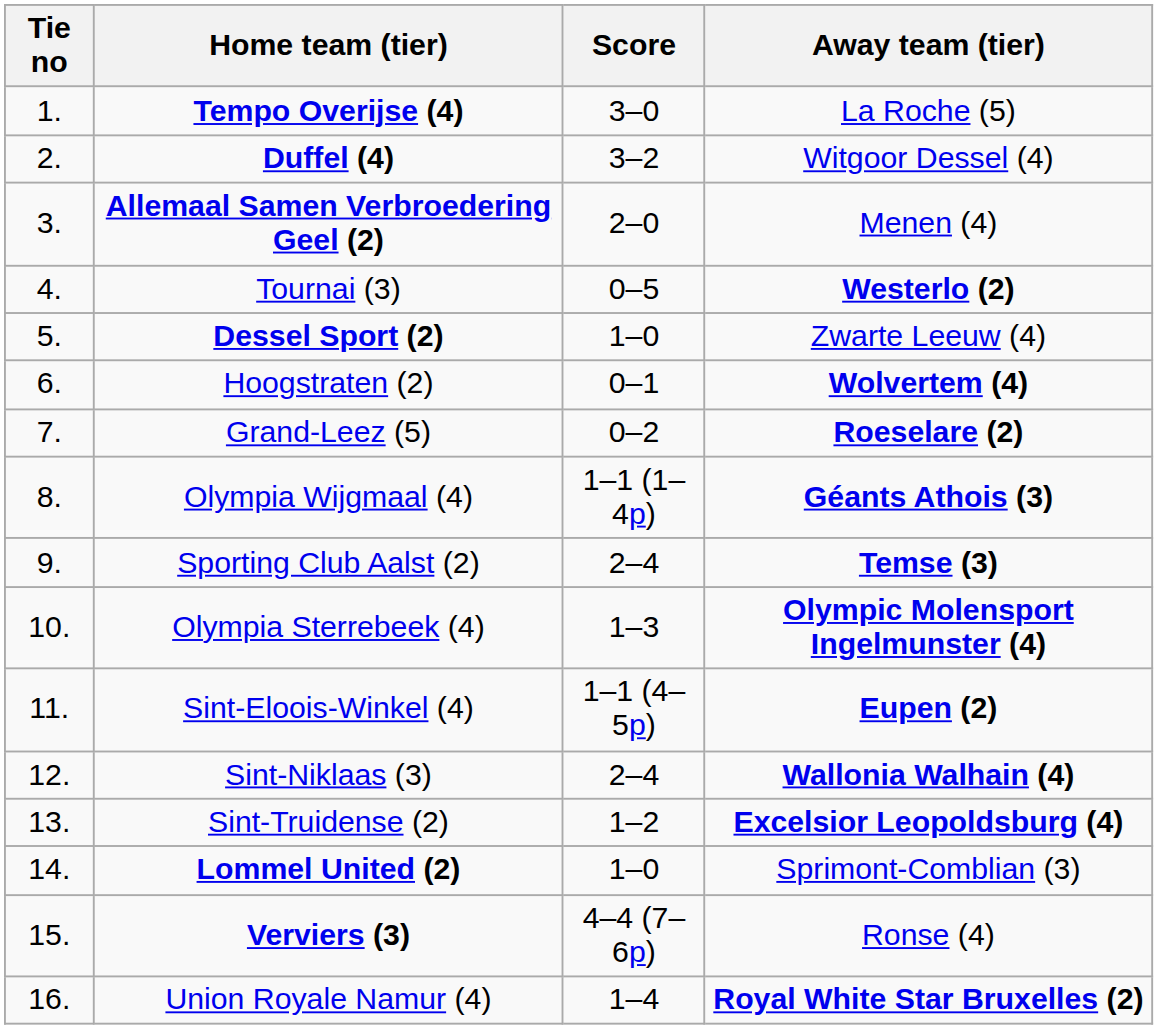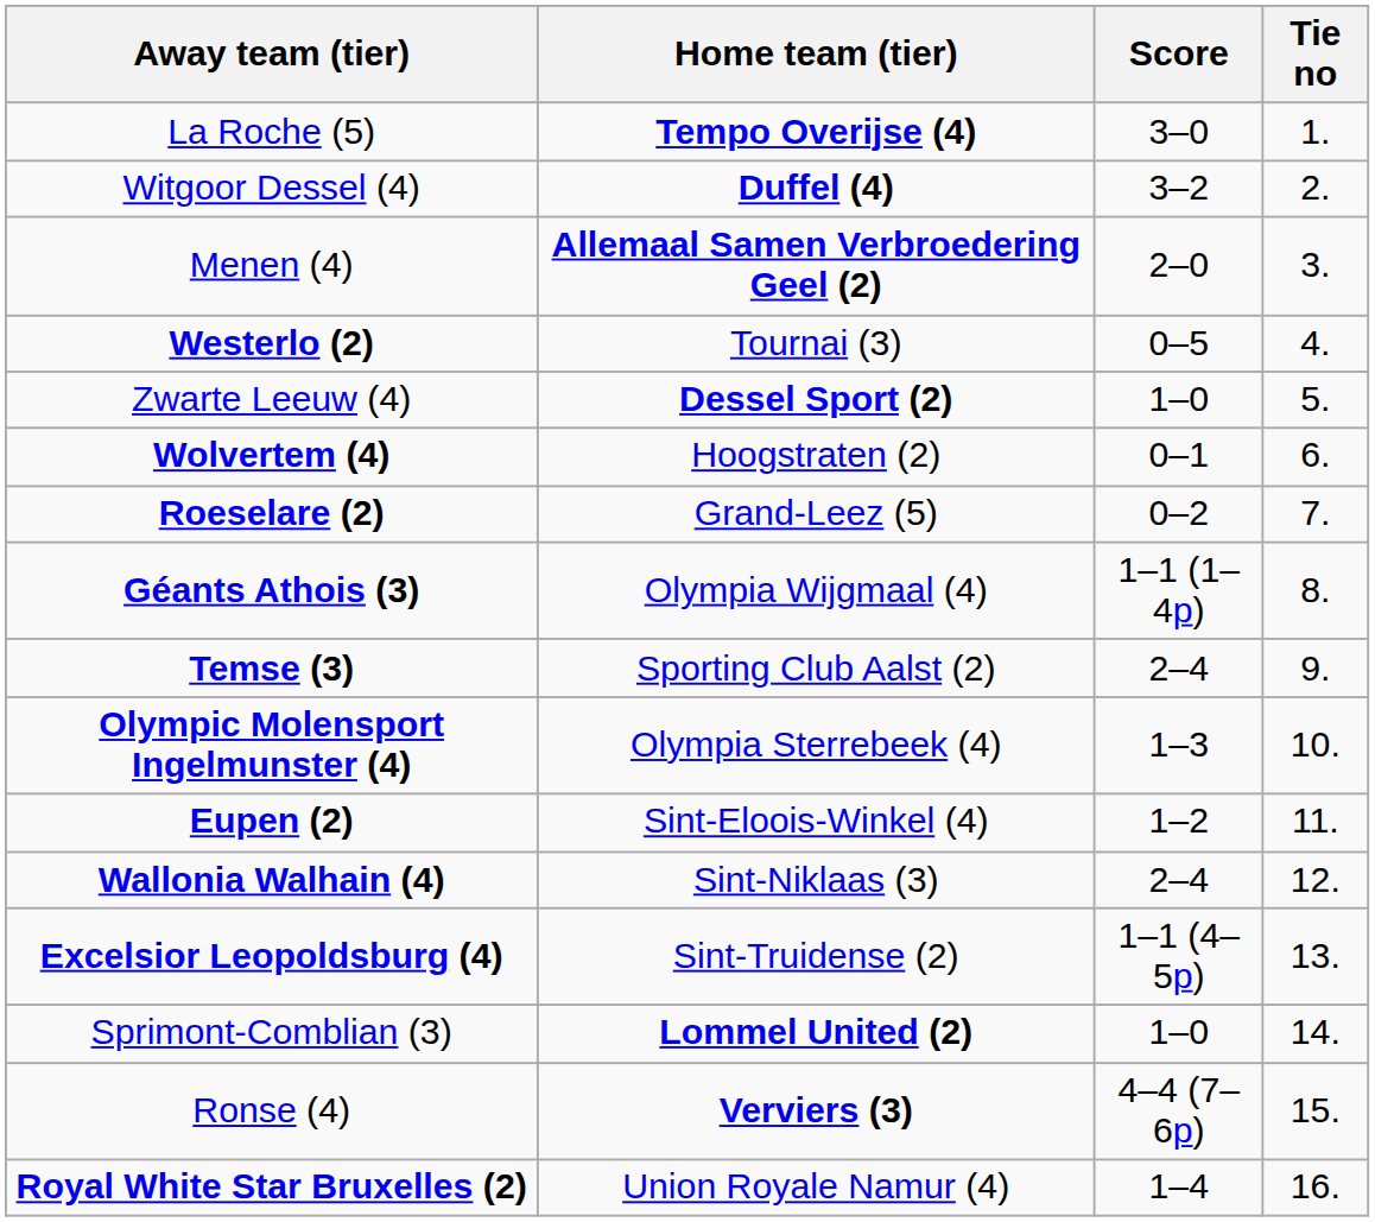columns swapped: Tie no <-> Away team (tier)
Sint-Eloois-Winkel (4) | Score: 1–1 (4–5p) -> 1–2
Sint-Truidense (2) | Score: 1–2 -> 1–1 (4–5p)
